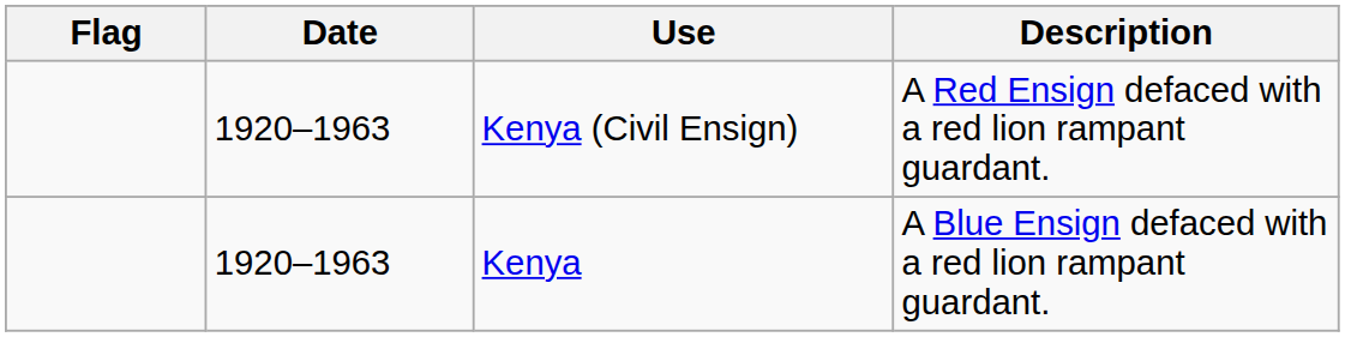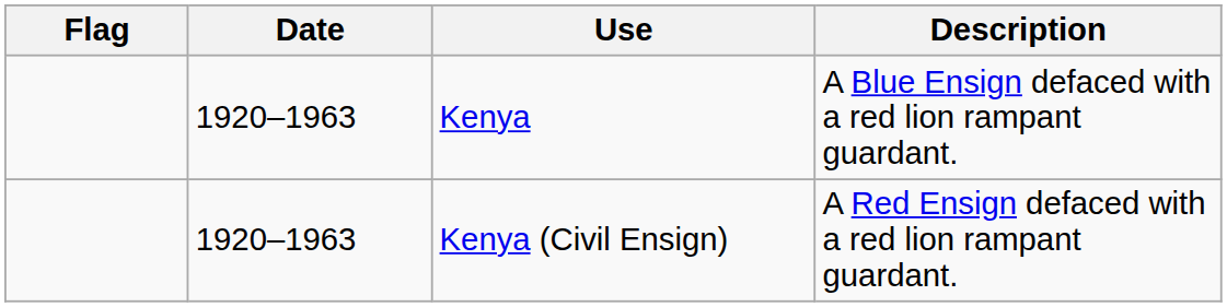rows swapped: Kenya <-> Kenya (Civil Ensign)
